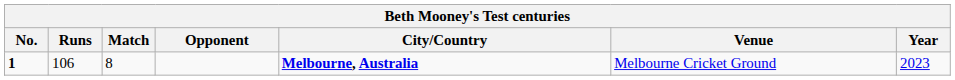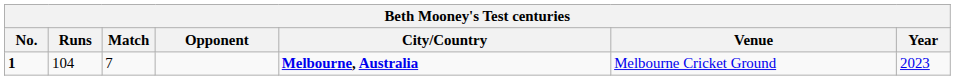1 | Runs: 106 -> 104
1 | Match: 8 -> 7
